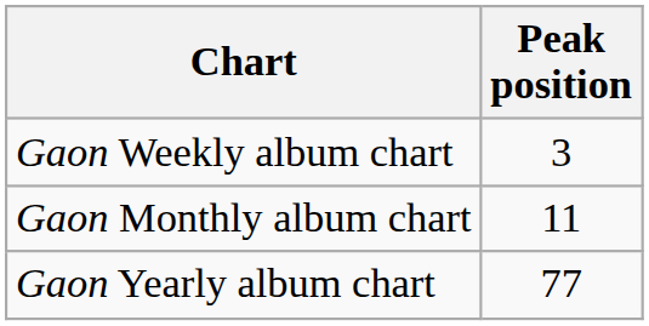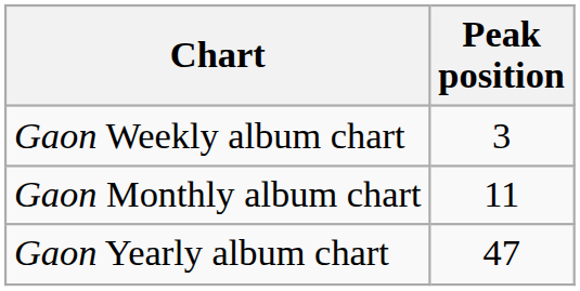Gaon Yearly album chart | Peak position: 77 -> 47
